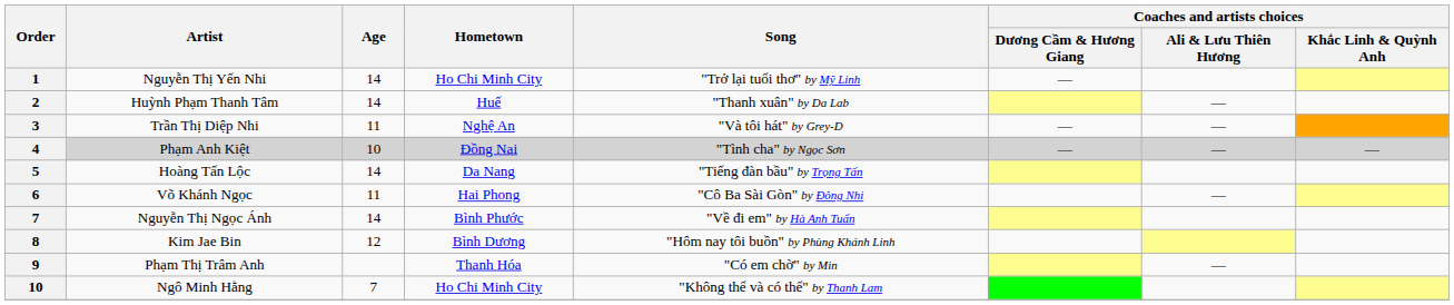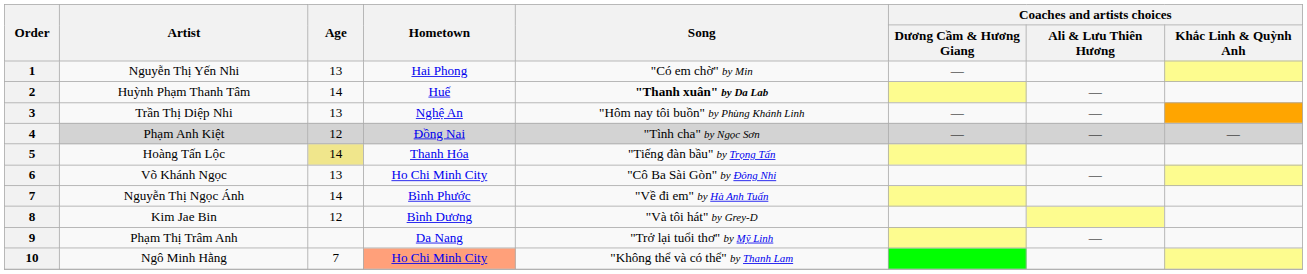Nguyễn Thị Yến Nhi | Age: 14 -> 13
Nguyễn Thị Yến Nhi | Hometown: Ho Chi Minh City -> Hai Phong
Nguyễn Thị Yến Nhi | Song: "Trở lại tuổi thơ" by Mỹ Linh -> "Có em chờ" by Min
Huỳnh Phạm Thanh Tâm | Song: normal -> bold
Trần Thị Diệp Nhi | Age: 11 -> 13
Trần Thị Diệp Nhi | Song: "Và tôi hát" by Grey-D -> "Hôm nay tôi buồn" by Phùng Khánh Linh
Phạm Anh Kiệt | Age: 10 -> 12
Hoàng Tấn Lộc | Age: no background -> khaki background
Hoàng Tấn Lộc | Hometown: Da Nang -> Thanh Hóa
Võ Khánh Ngọc | Age: 11 -> 13
Võ Khánh Ngọc | Hometown: Hai Phong -> Ho Chi Minh City
Kim Jae Bin | Song: "Hôm nay tôi buồn" by Phùng Khánh Linh -> "Và tôi hát" by Grey-D
Phạm Thị Trâm Anh | Hometown: Thanh Hóa -> Da Nang
Phạm Thị Trâm Anh | Song: "Có em chờ" by Min -> "Trở lại tuổi thơ" by Mỹ Linh
Ngô Minh Hằng | Hometown: no background -> lightsalmon background
